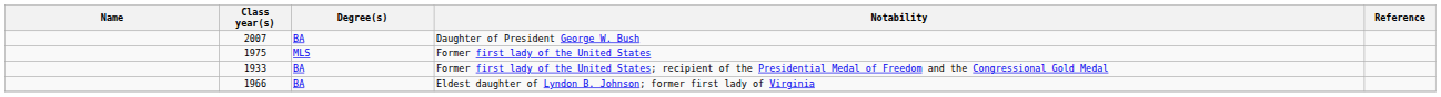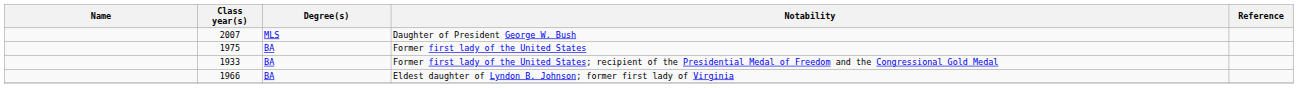Daughter of President George W. Bush | Degree(s): BA -> MLS
Former first lady of the United States | Degree(s): MLS -> BA
